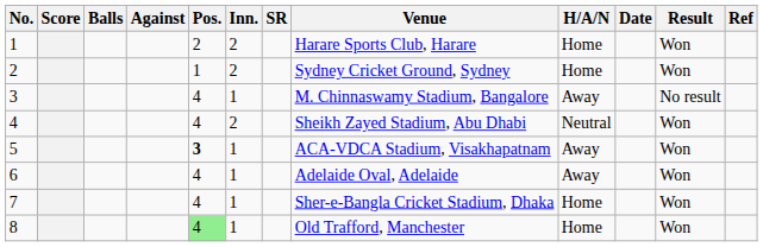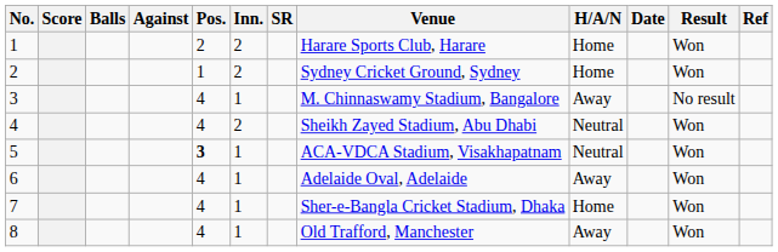5 | H/A/N: Away -> Neutral
8 | Pos.: lightgreen background -> no background
8 | H/A/N: Home -> Away
